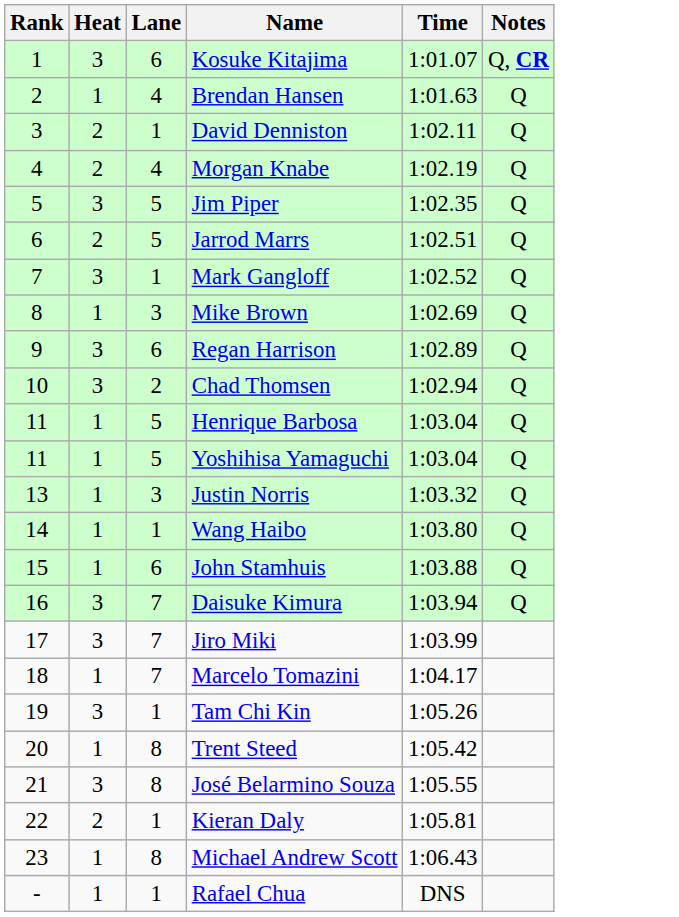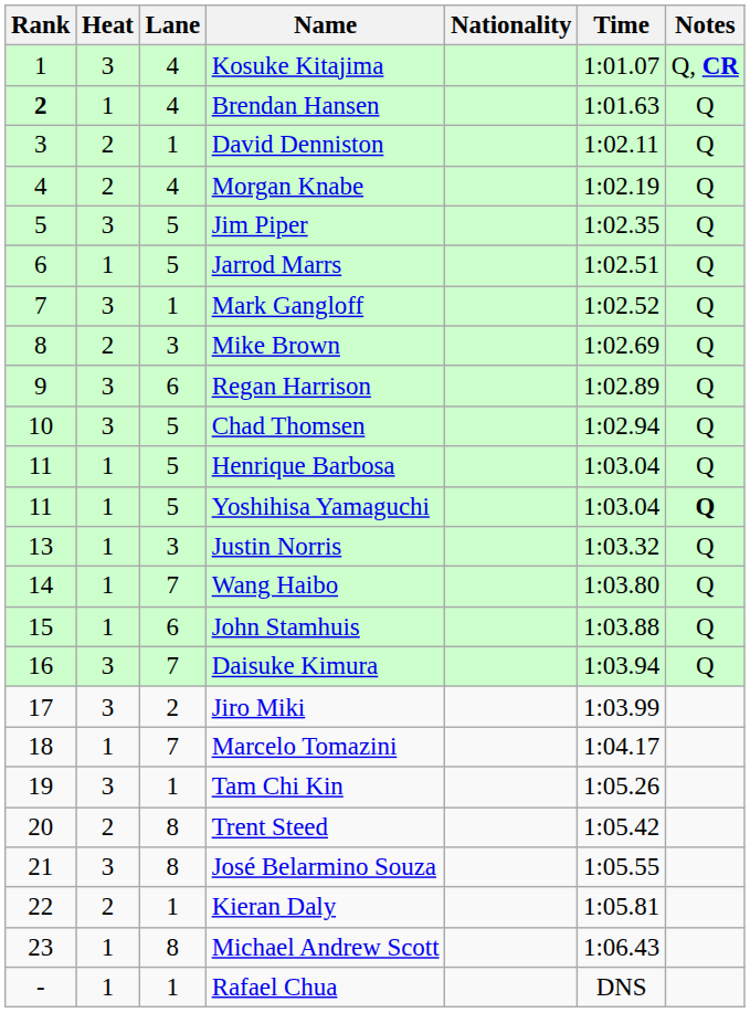+ column: Nationality
Kosuke Kitajima | Lane: 6 -> 4
Brendan Hansen | Rank: normal -> bold
Jarrod Marrs | Heat: 2 -> 1
Mike Brown | Heat: 1 -> 2
Chad Thomsen | Lane: 2 -> 5
Yoshihisa Yamaguchi | Notes: normal -> bold
Wang Haibo | Lane: 1 -> 7
Jiro Miki | Lane: 7 -> 2
Trent Steed | Heat: 1 -> 2
